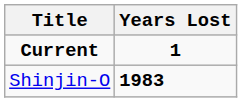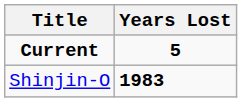Current | Years Lost: 1 -> 5
